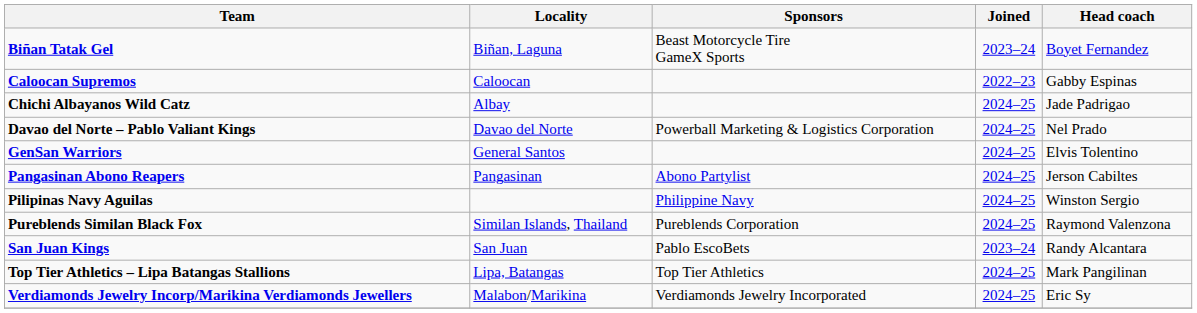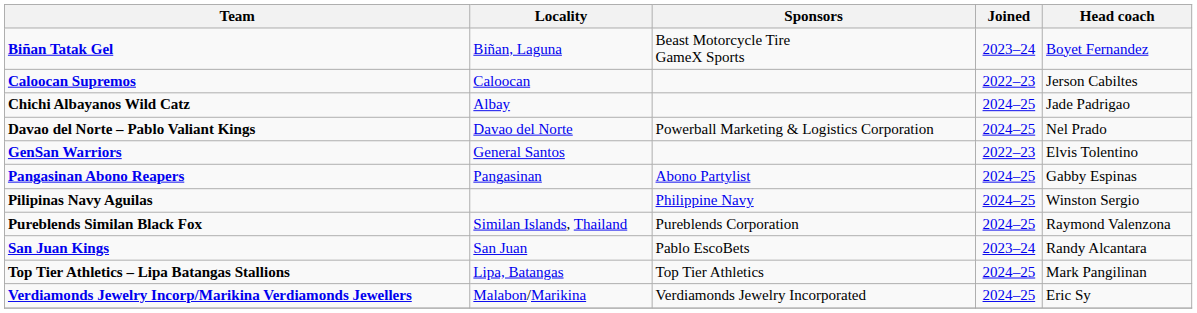Caloocan Supremos | Head coach: Gabby Espinas -> Jerson Cabiltes
GenSan Warriors | Joined: 2024–25 -> 2022–23
Pangasinan Abono Reapers | Head coach: Jerson Cabiltes -> Gabby Espinas
